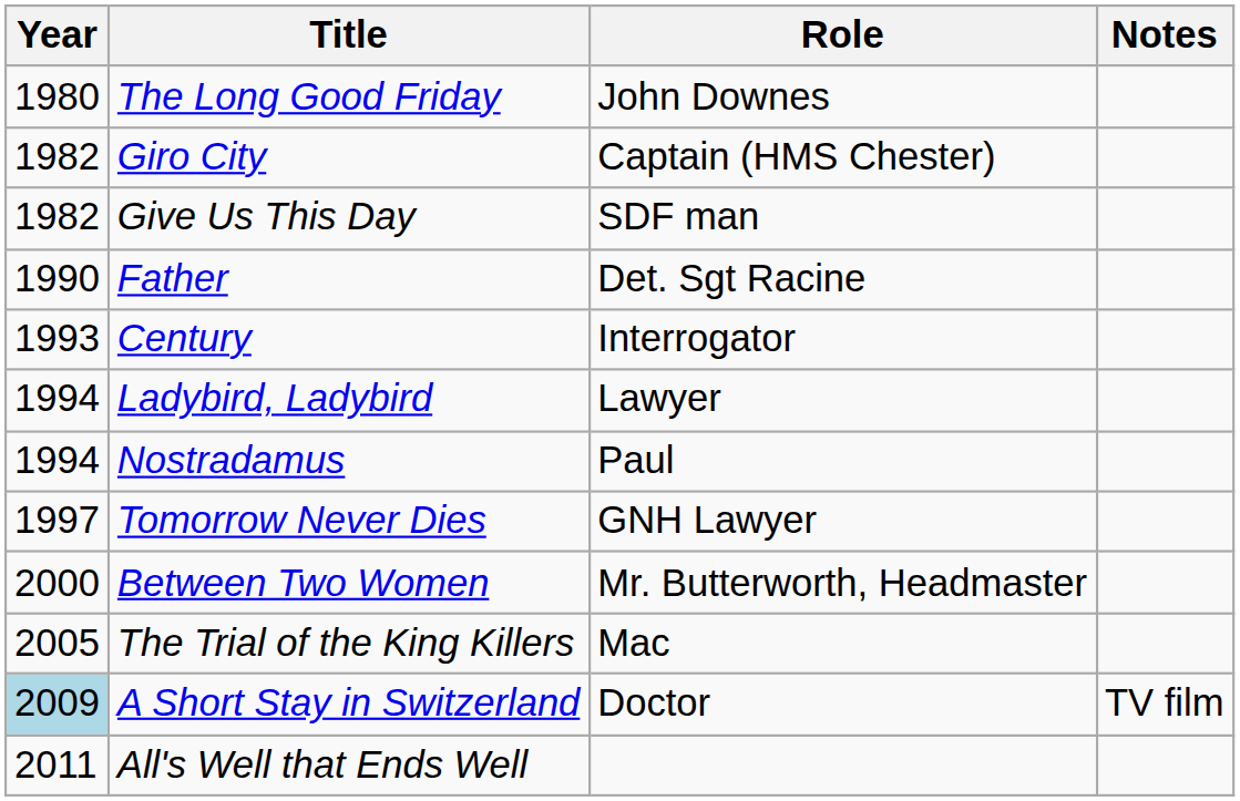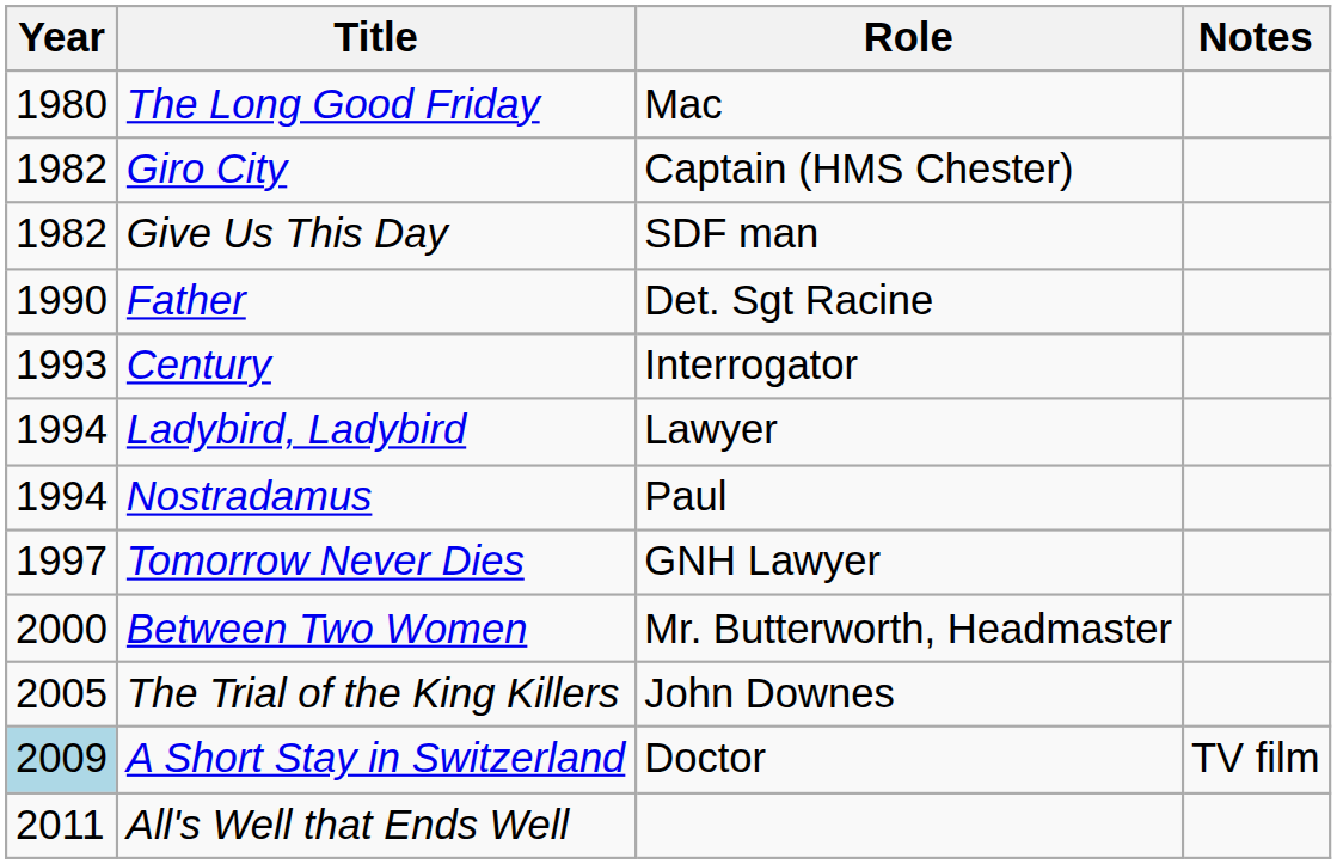The Long Good Friday | Role: John Downes -> Mac
The Trial of the King Killers | Role: Mac -> John Downes
